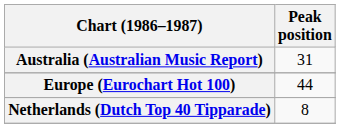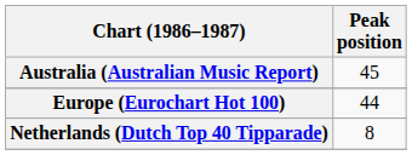Australia (Australian Music Report) | Peak position: 31 -> 45
